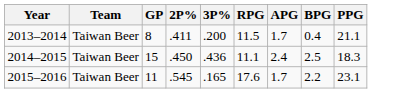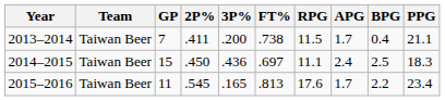+ column: FT% | .738 | .697 | .813
2013–2014 | GP: 8 -> 7
2015–2016 | PPG: 23.1 -> 23.4
